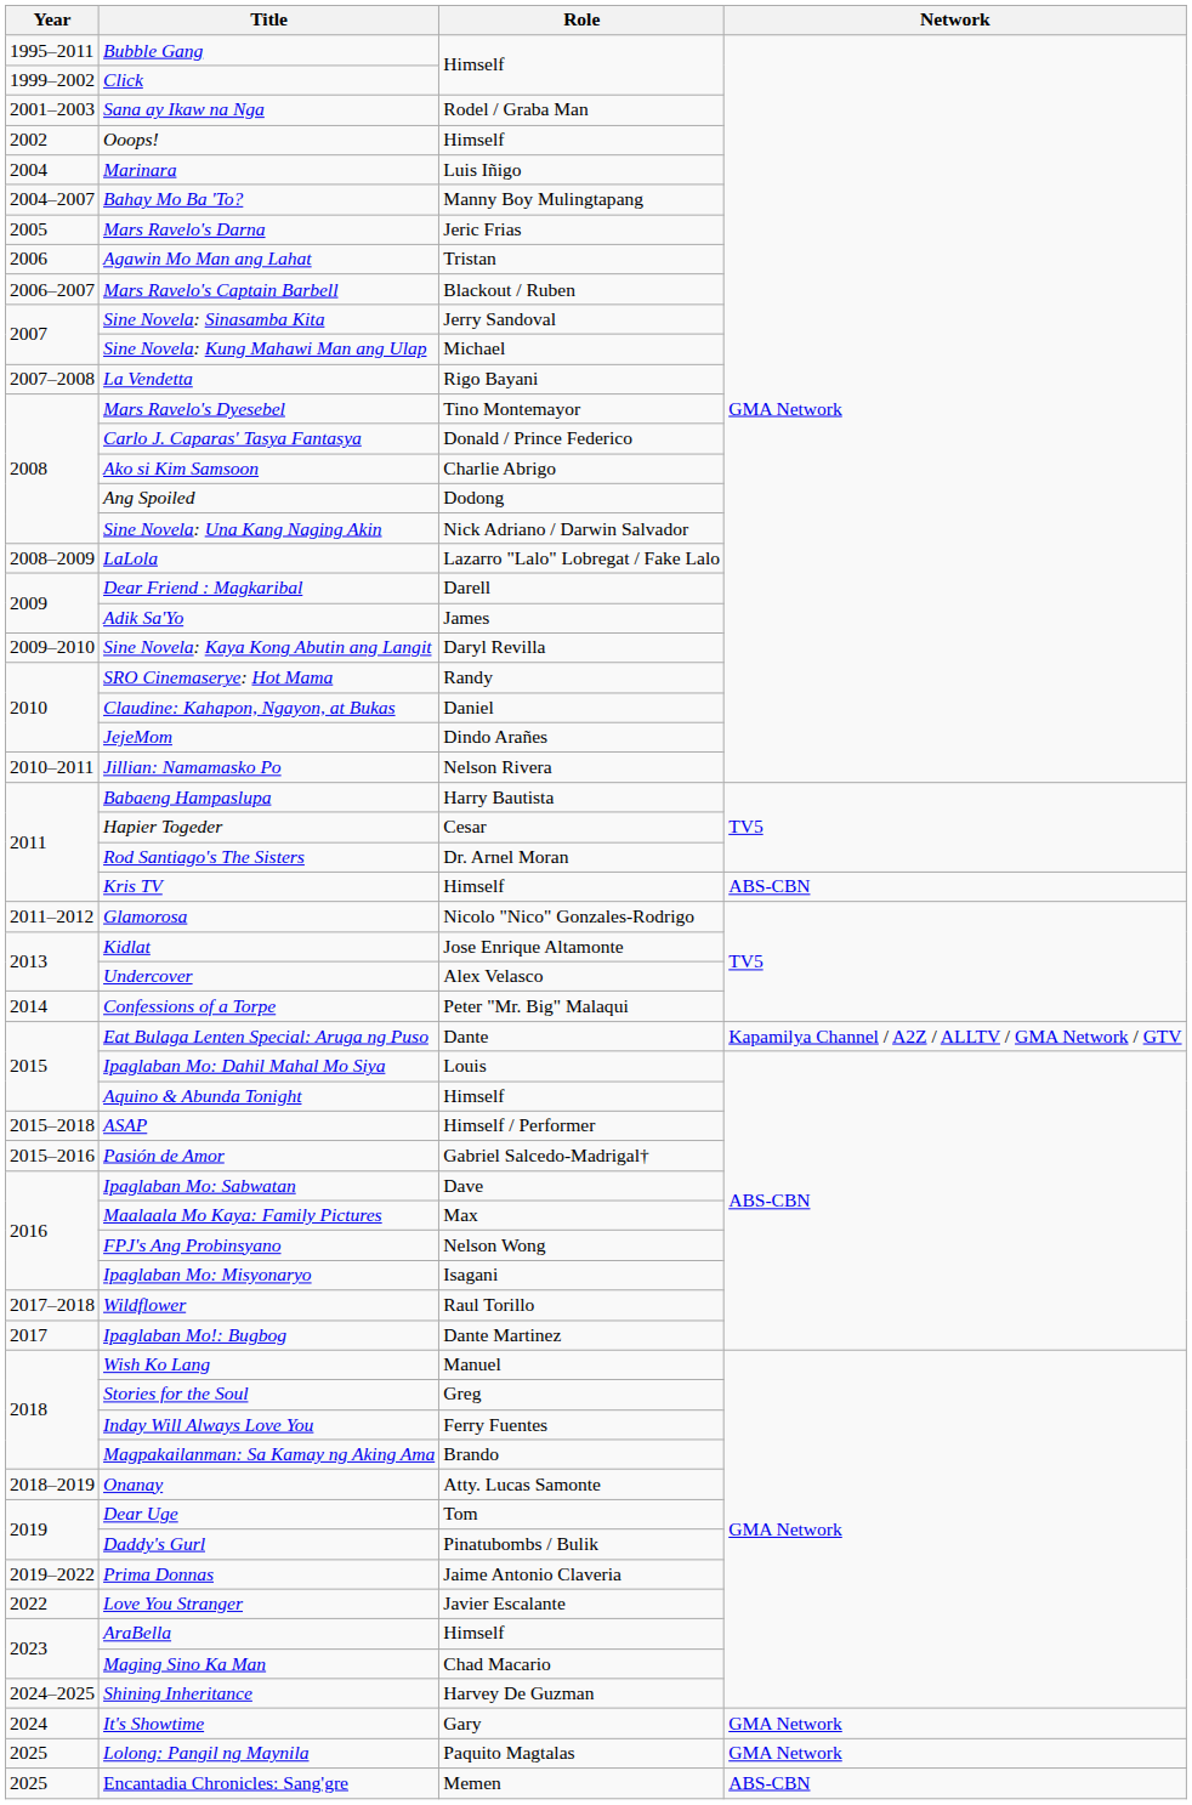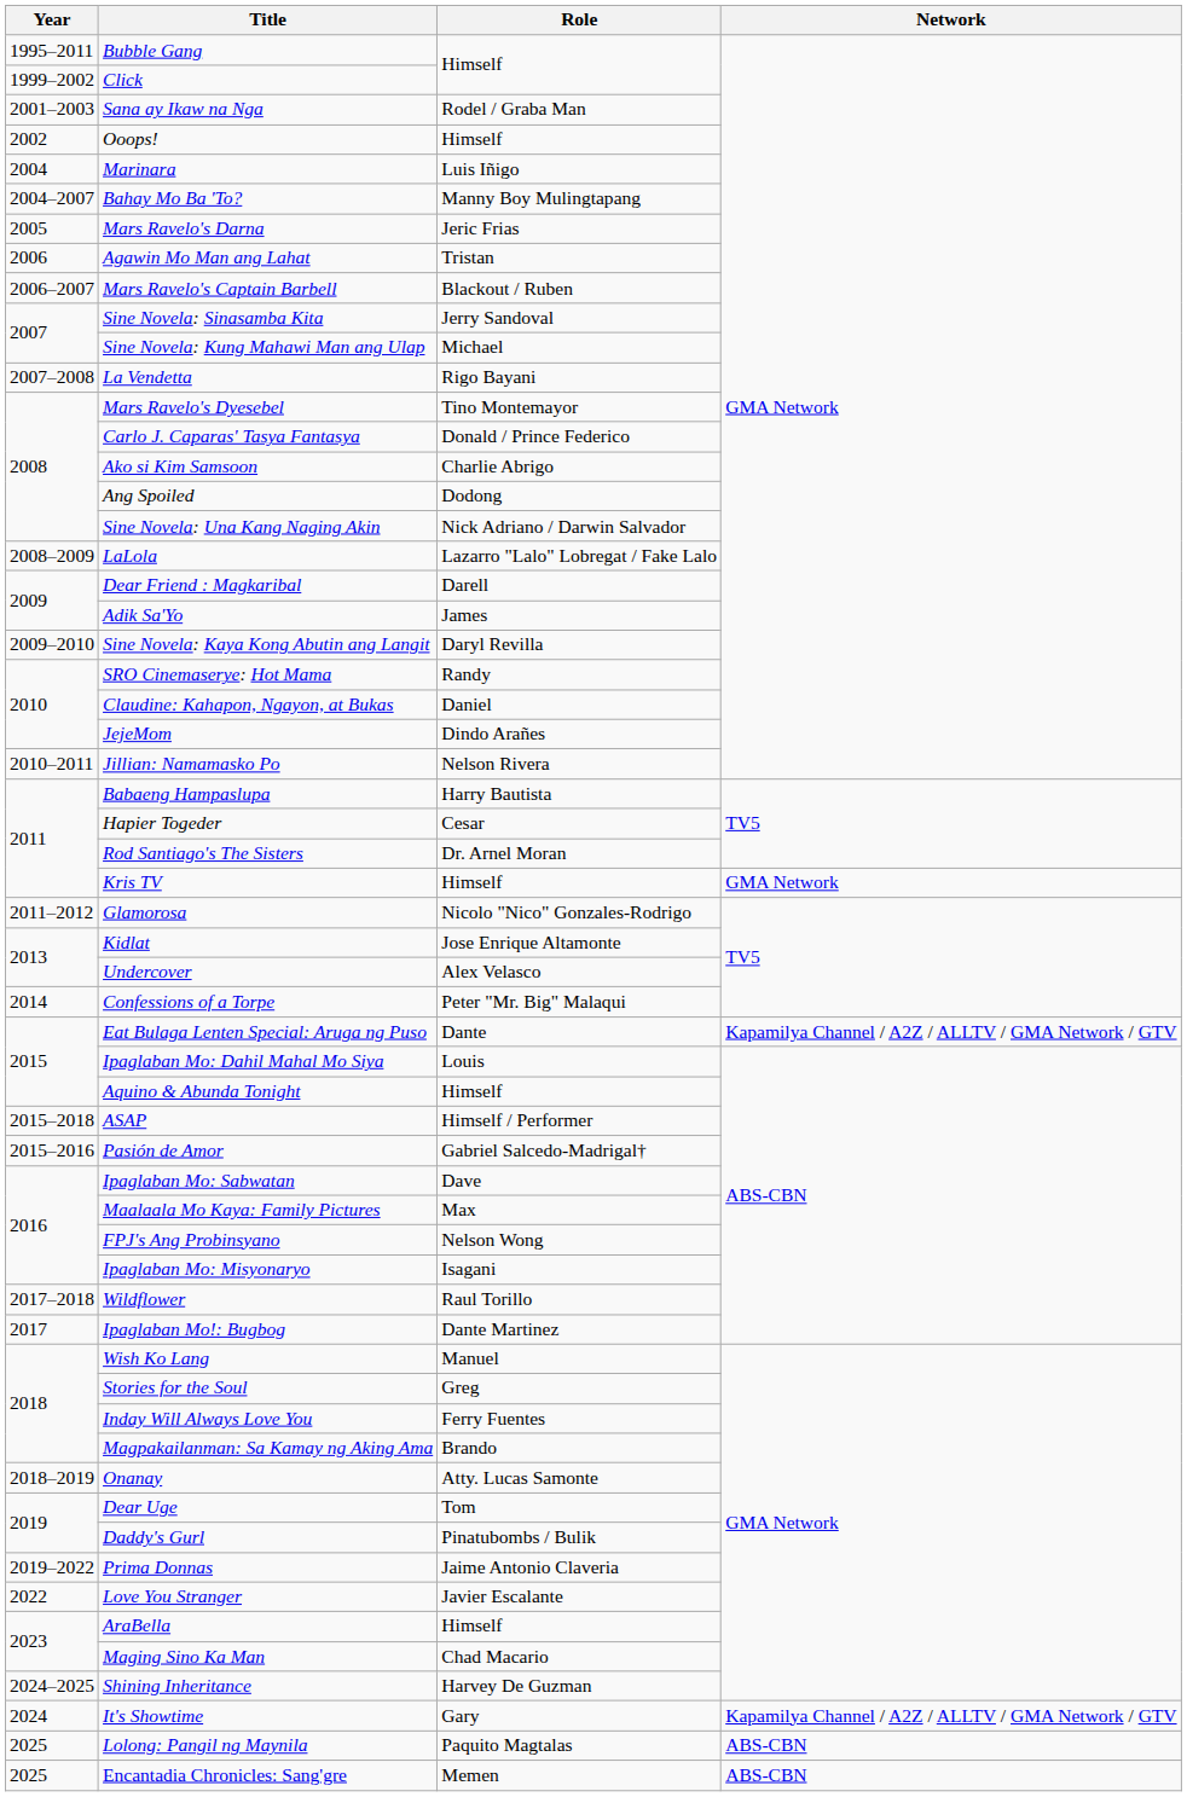Kris TV | Network: ABS-CBN -> GMA Network
It's Showtime | Network: GMA Network -> Kapamilya Channel / A2Z / ALLTV / GMA Network / GTV
Lolong: Pangil ng Maynila | Network: GMA Network -> ABS-CBN
